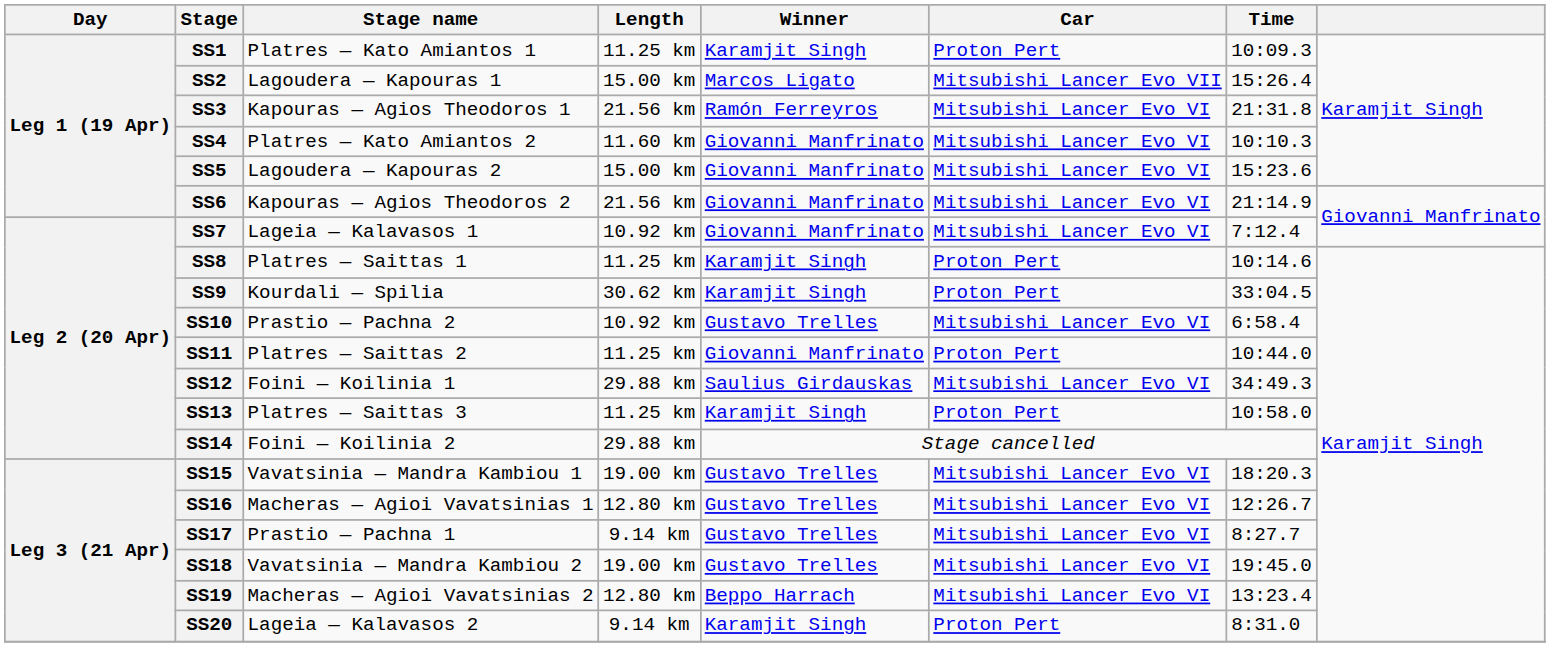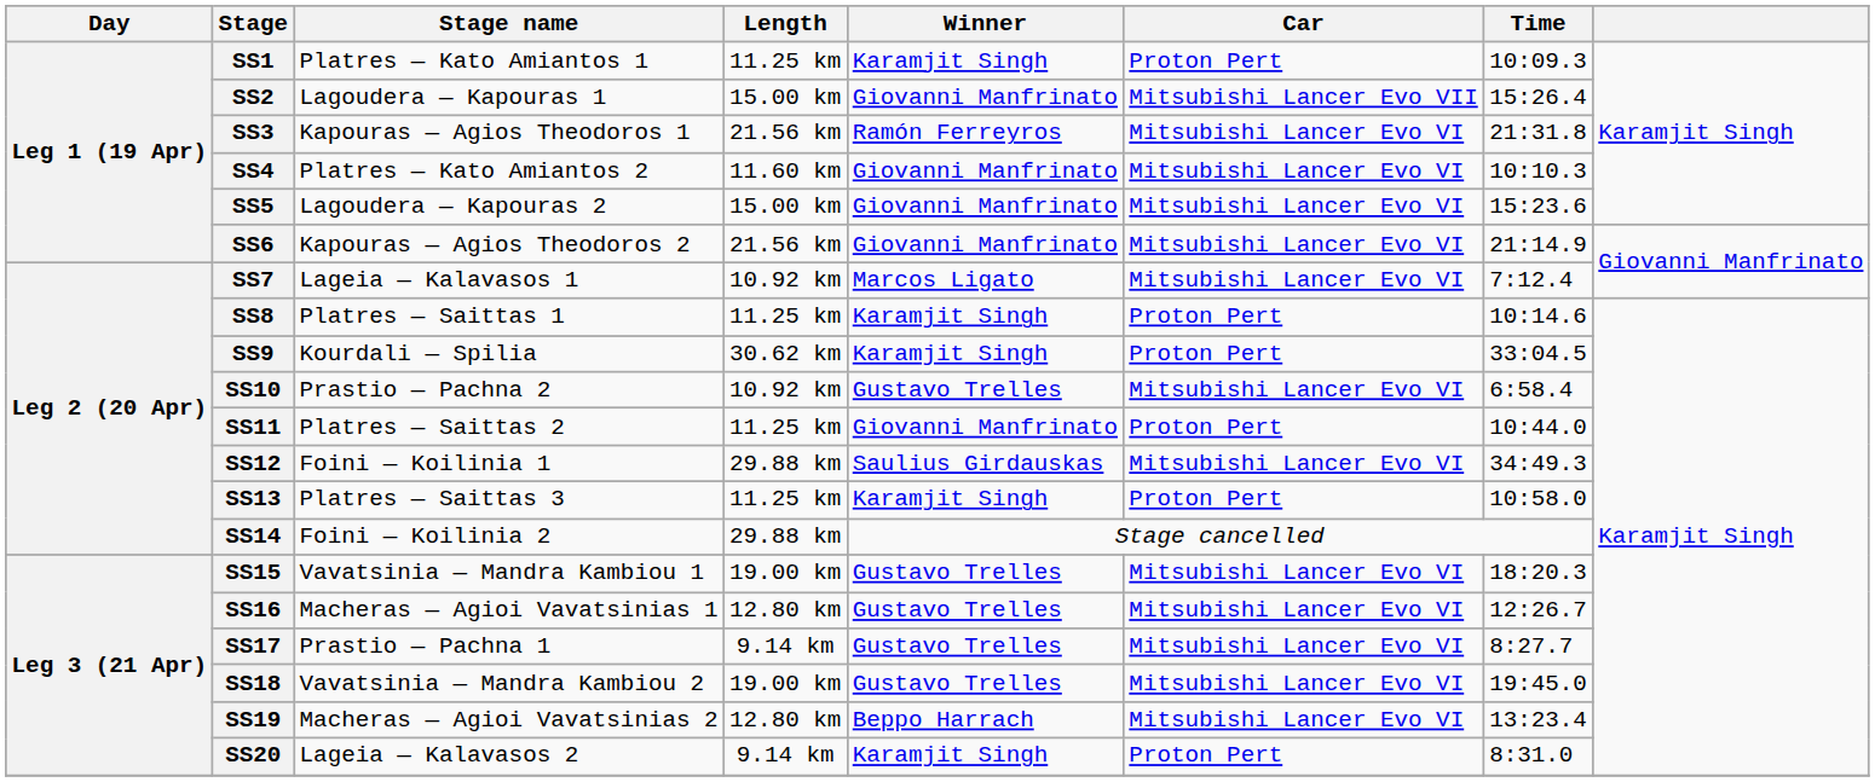SS2 | Winner: Marcos Ligato -> Giovanni Manfrinato
SS7 | Winner: Giovanni Manfrinato -> Marcos Ligato
